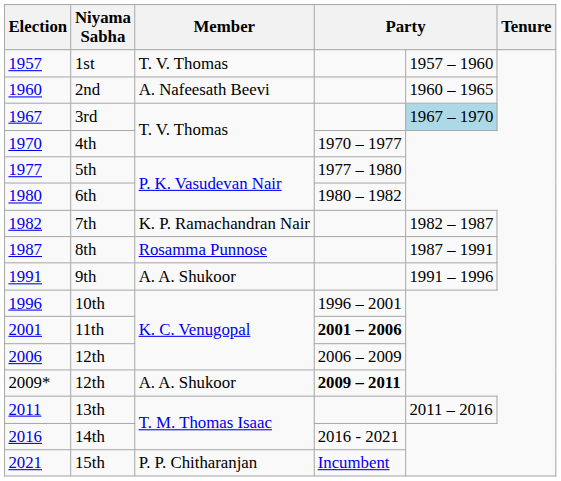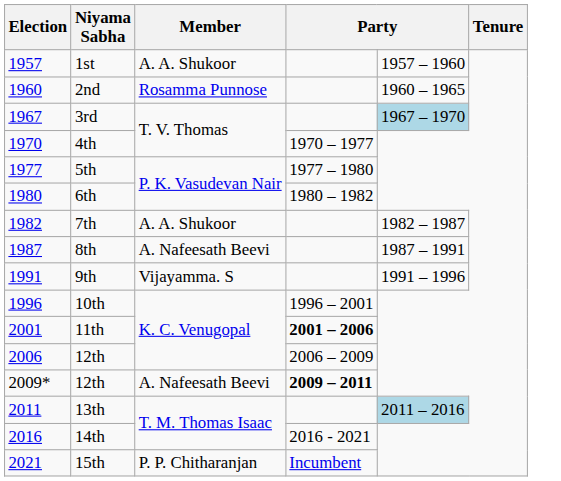1st | Member: T. V. Thomas -> A. A. Shukoor
2nd | Member: A. Nafeesath Beevi -> Rosamma Punnose
7th | Member: K. P. Ramachandran Nair -> A. A. Shukoor
8th | Member: Rosamma Punnose -> A. Nafeesath Beevi
9th | Member: A. A. Shukoor -> Vijayamma. S
2009* / 12th | Member: A. A. Shukoor -> A. Nafeesath Beevi
13th | column 5: no background -> lightblue background
